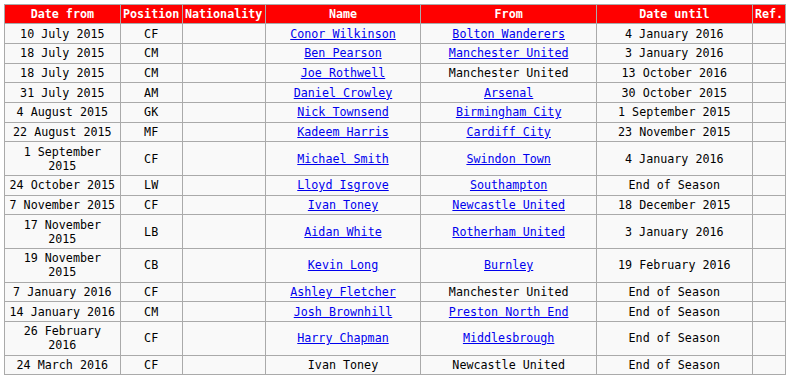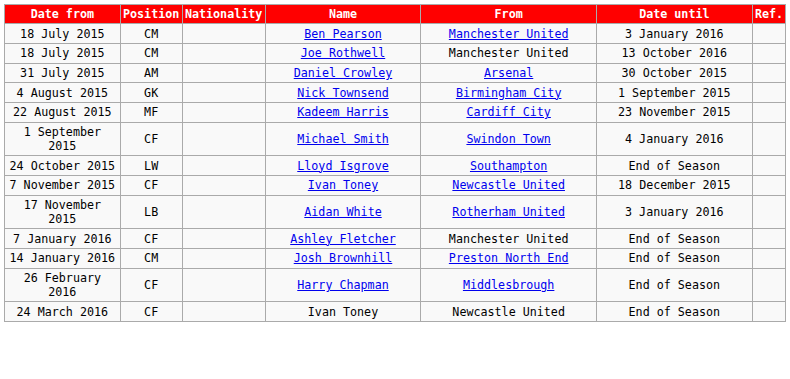- row: 10 July 2015 | CF | Conor Wilkinson | Bolton Wanderers | 4 January 2016
- row: 19 November 2015 | CB | Kevin Long | Burnley | 19 February 2016
